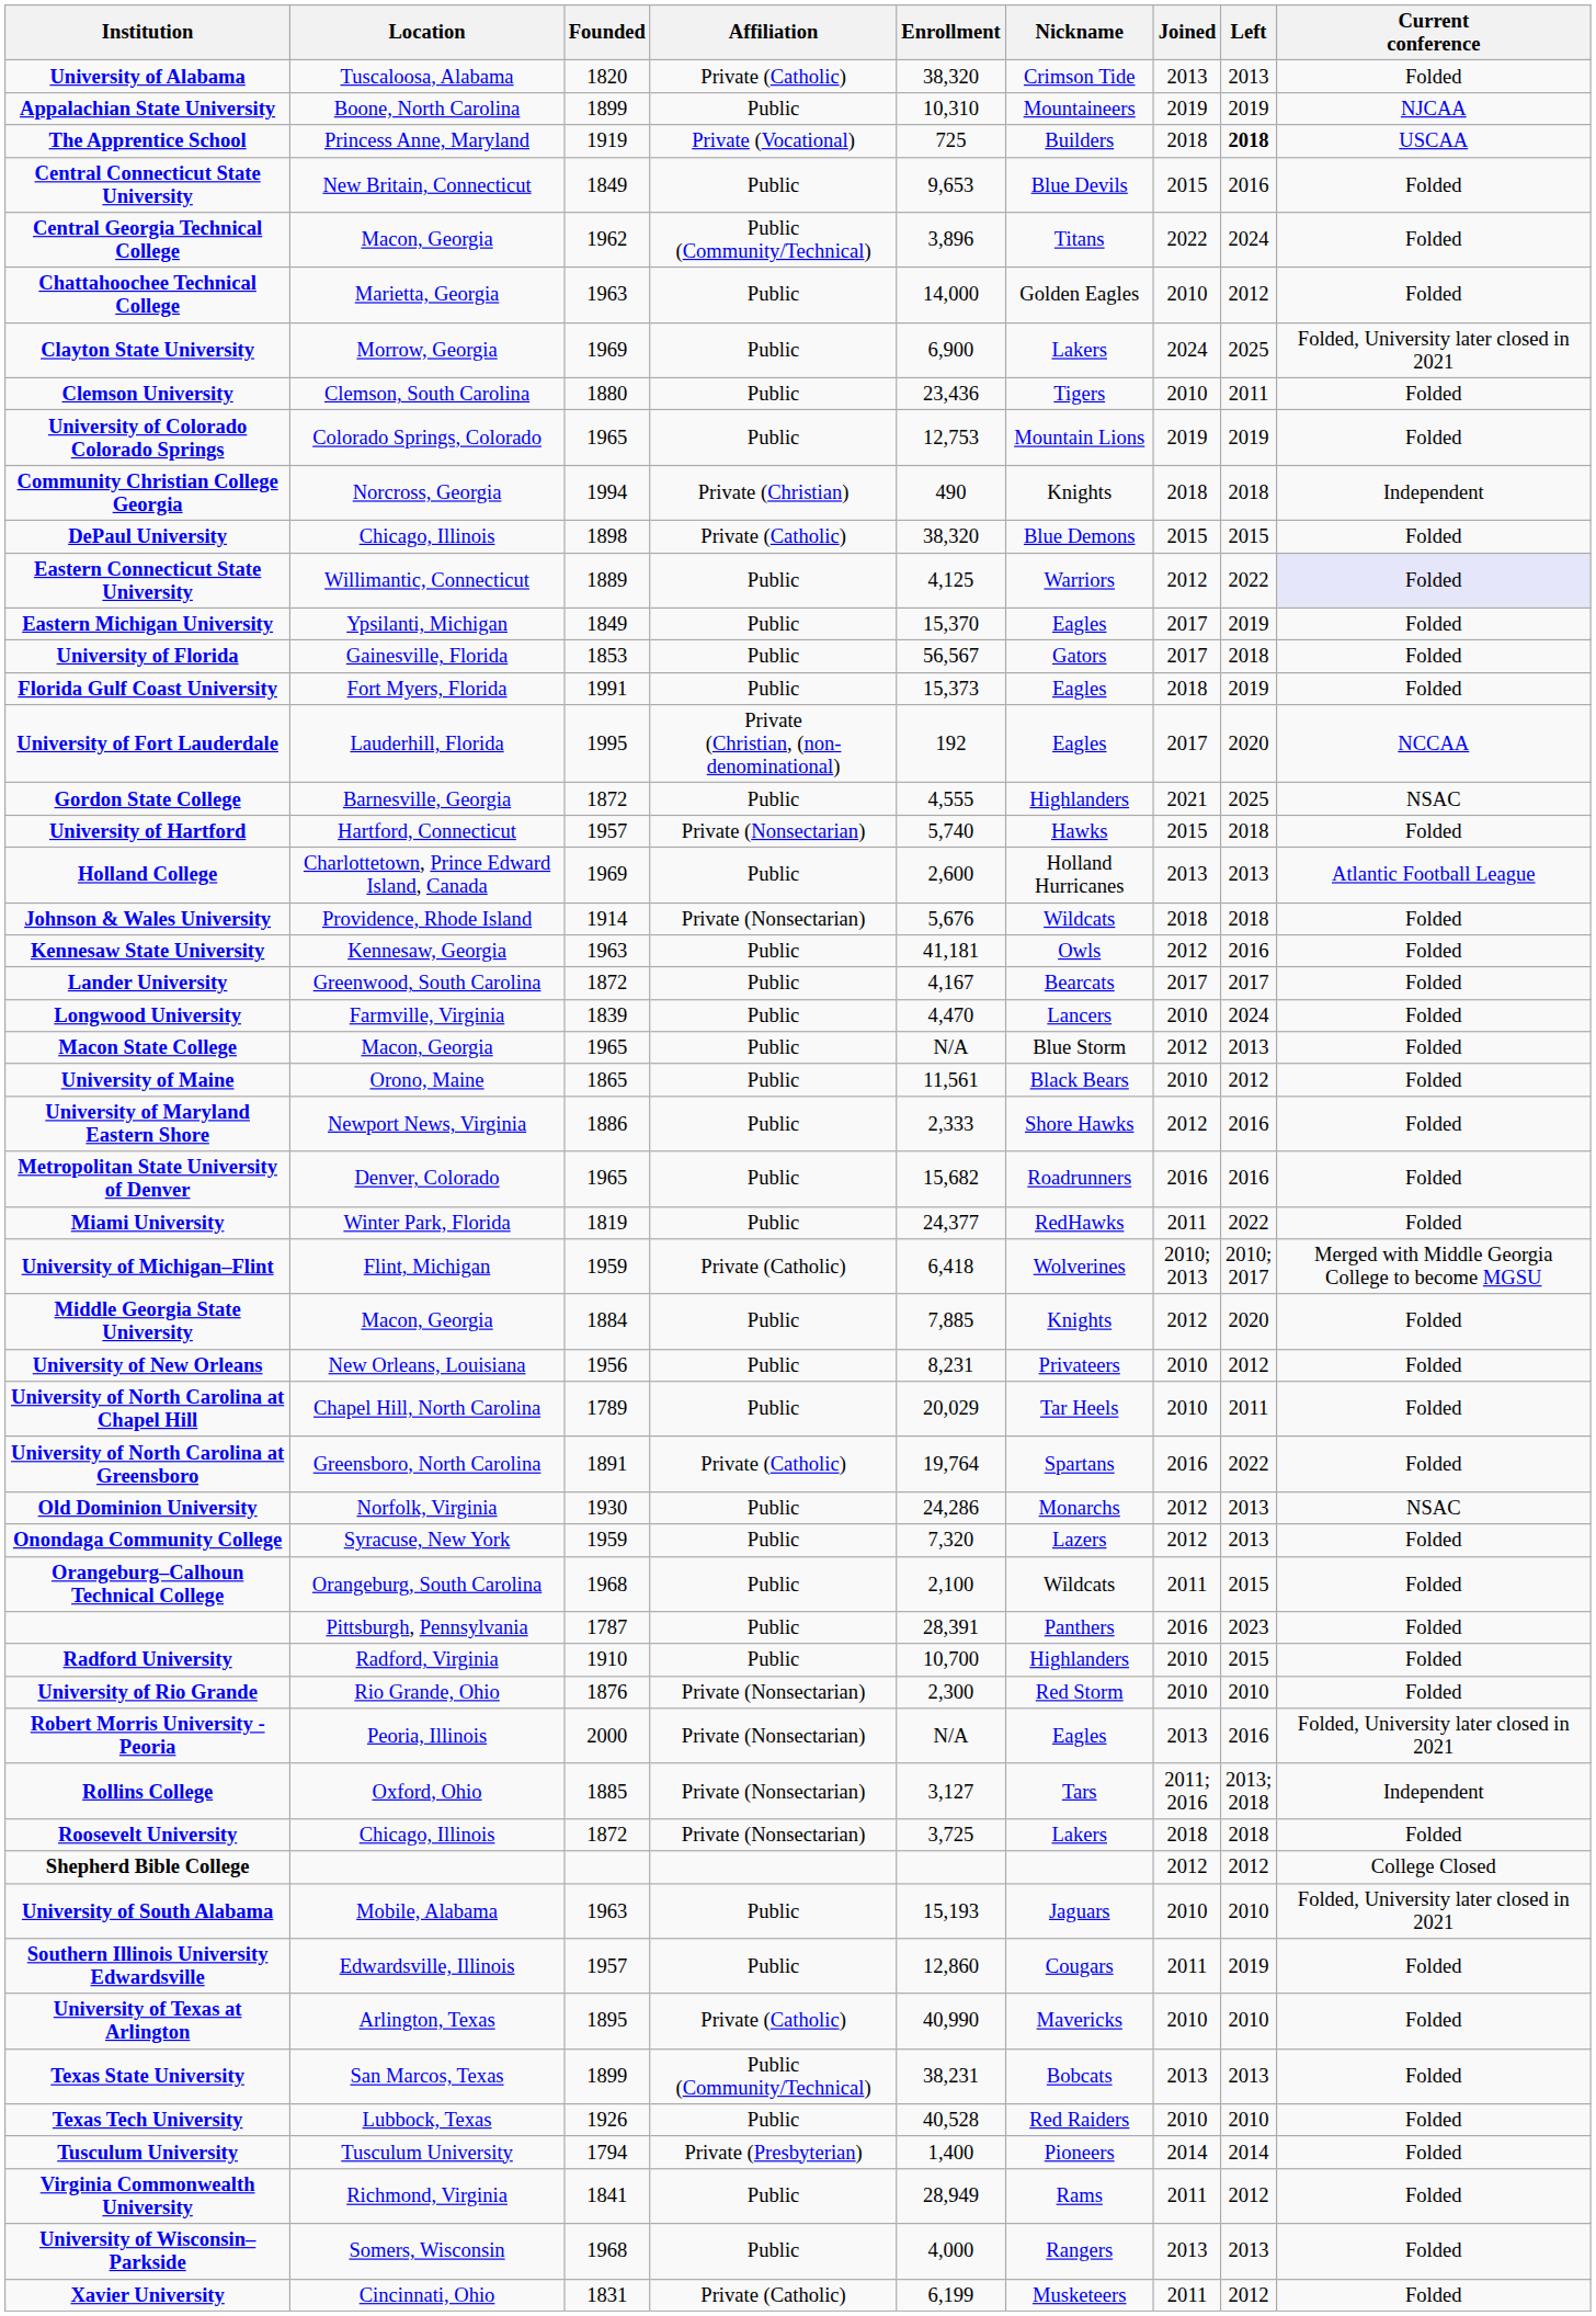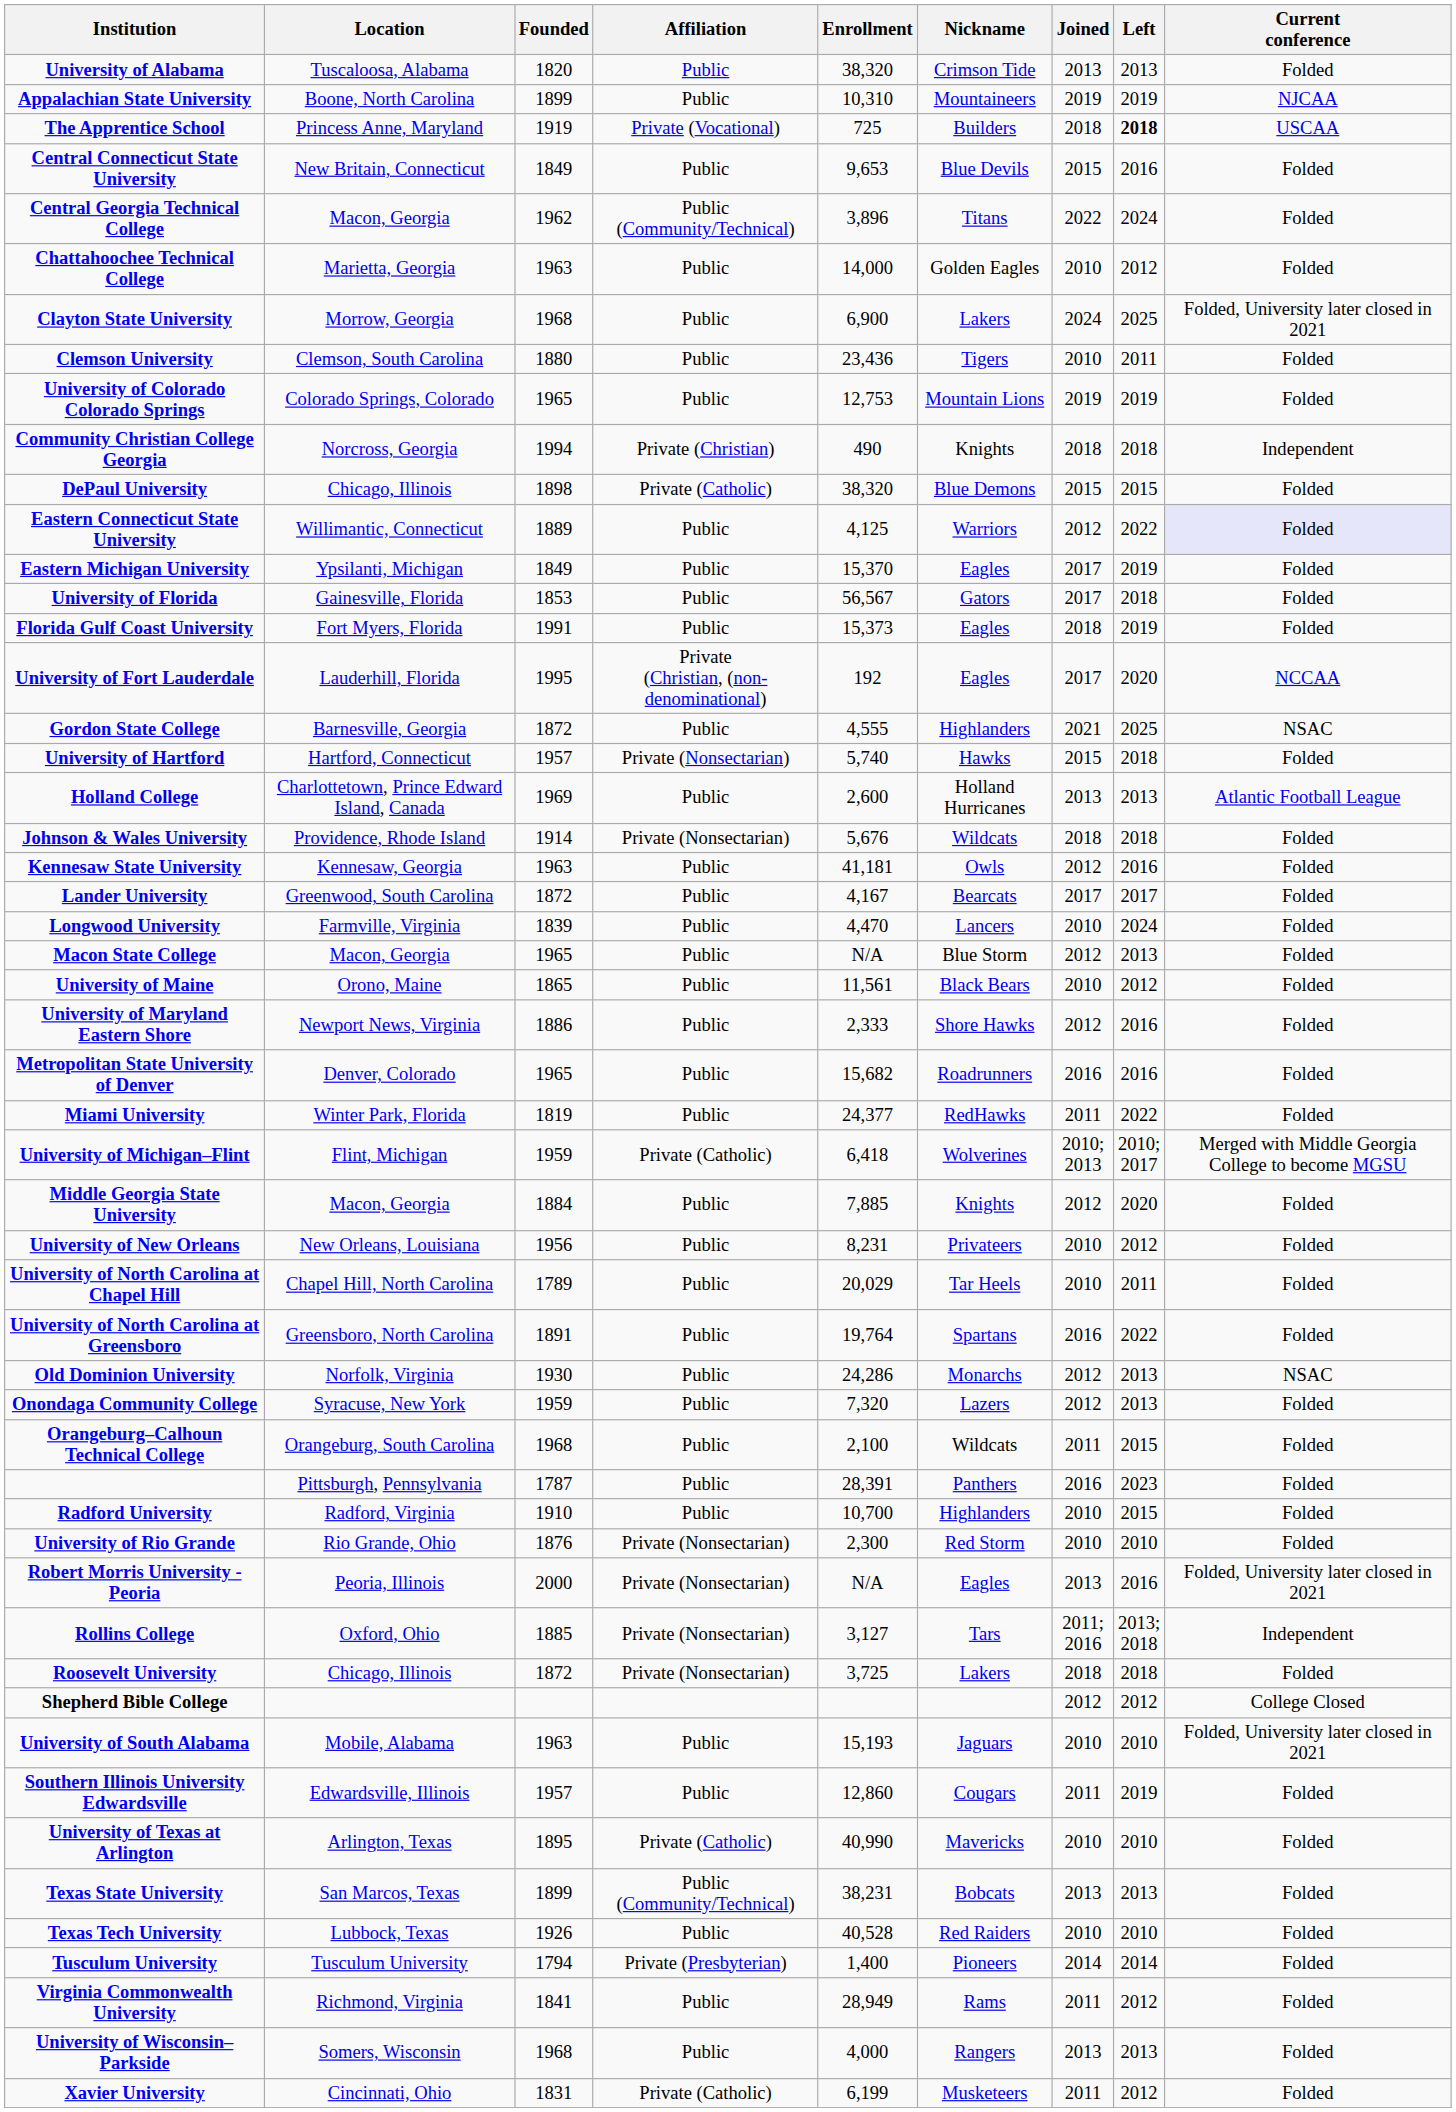University of Alabama | Affiliation: Private (Catholic) -> Public
Clayton State University | Founded: 1969 -> 1968
University of North Carolina at Greensboro | Affiliation: Private (Catholic) -> Public
